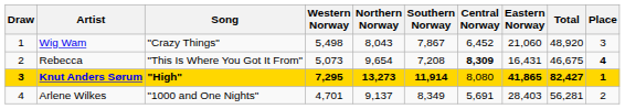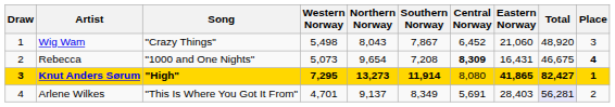Rebecca | Song: "This Is Where You Got It From" -> "1000 and One Nights"
Arlene Wilkes | Song: "1000 and One Nights" -> "This Is Where You Got It From"
Arlene Wilkes | Total: no background -> lavender background
